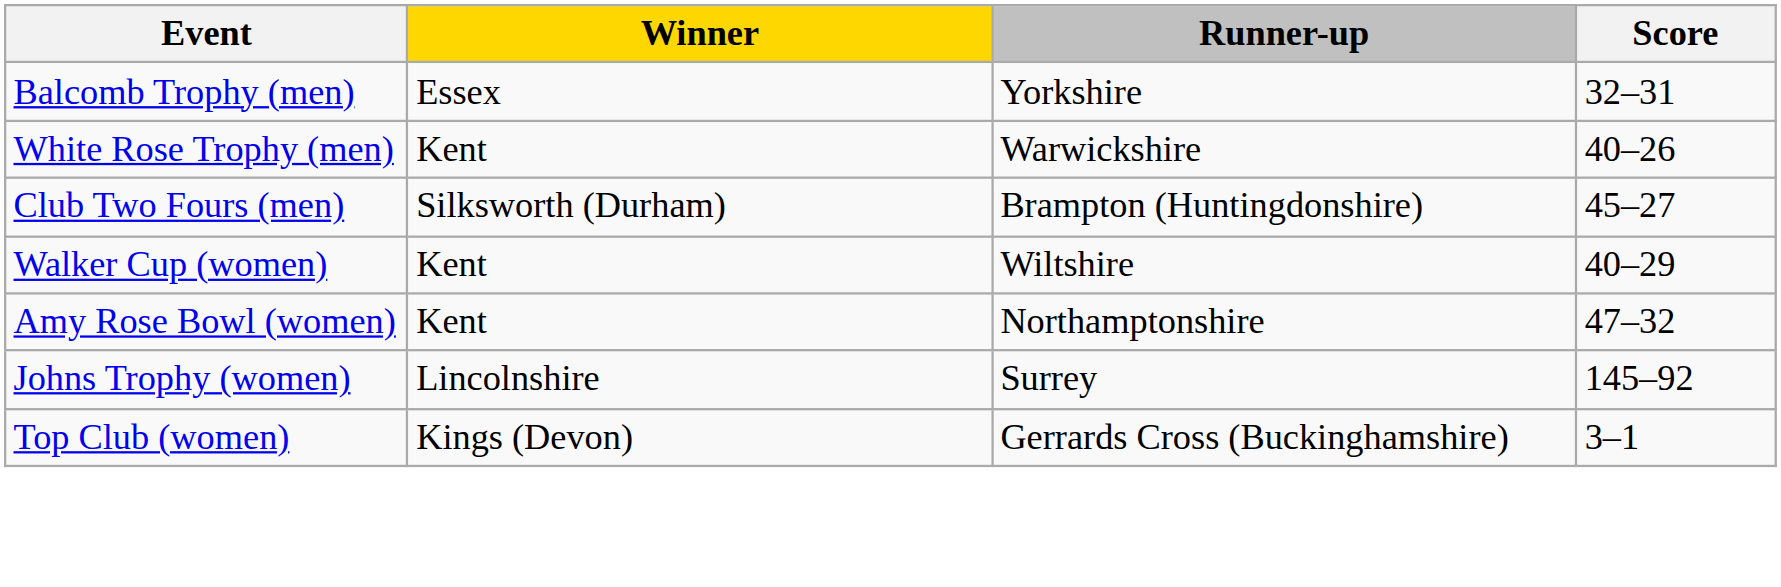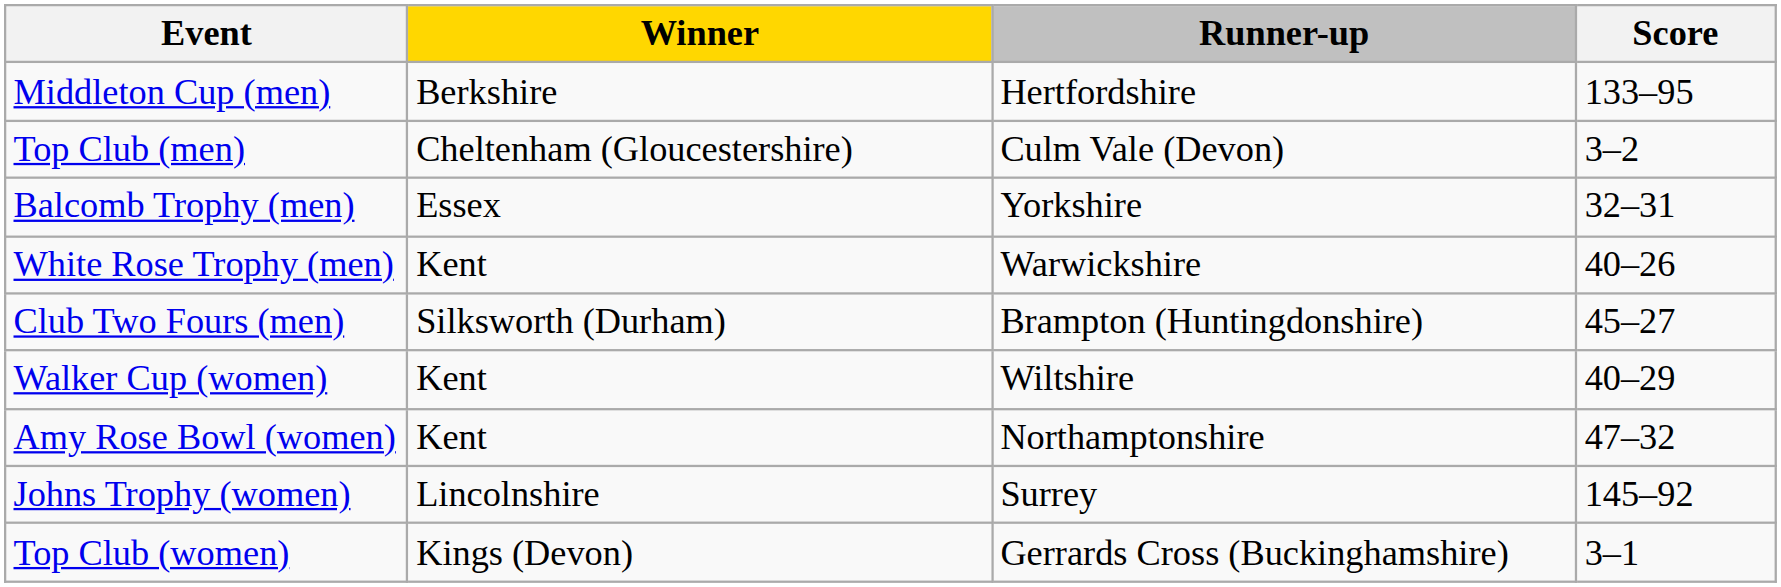+ row: Middleton Cup (men) | Berkshire | Hertfordshire | 133–95
+ row: Top Club (men) | Cheltenham (Gloucestershire) | Culm Vale (Devon) | 3–2
